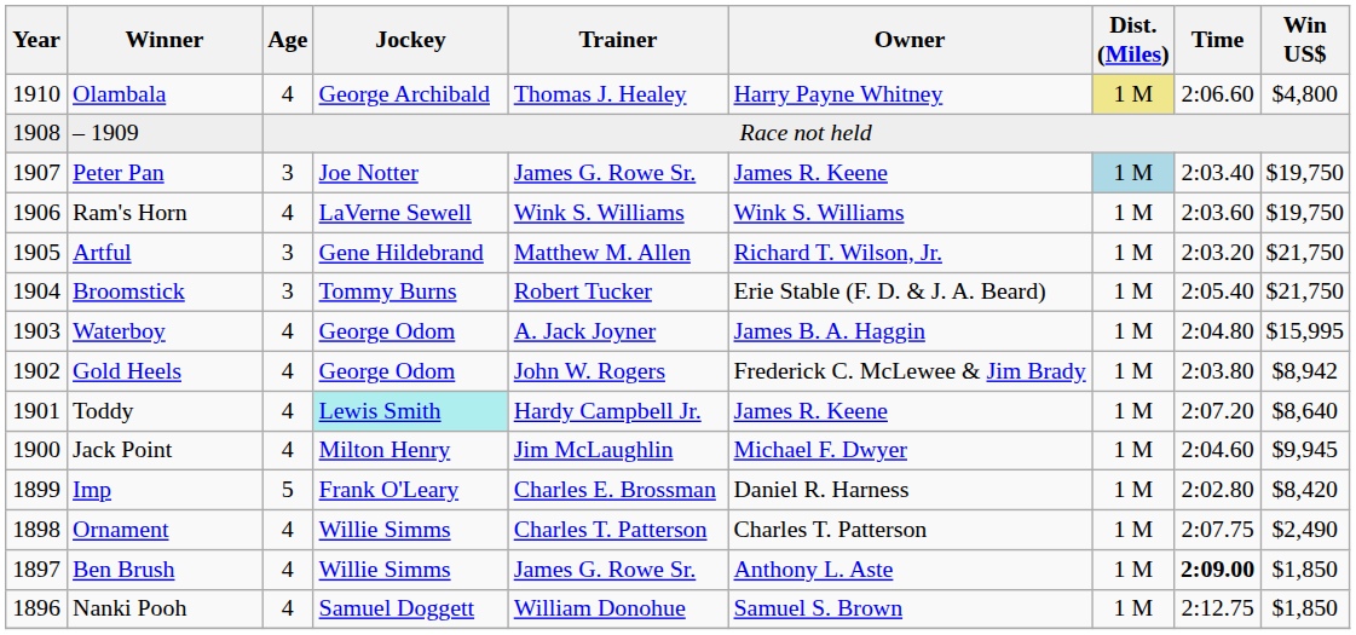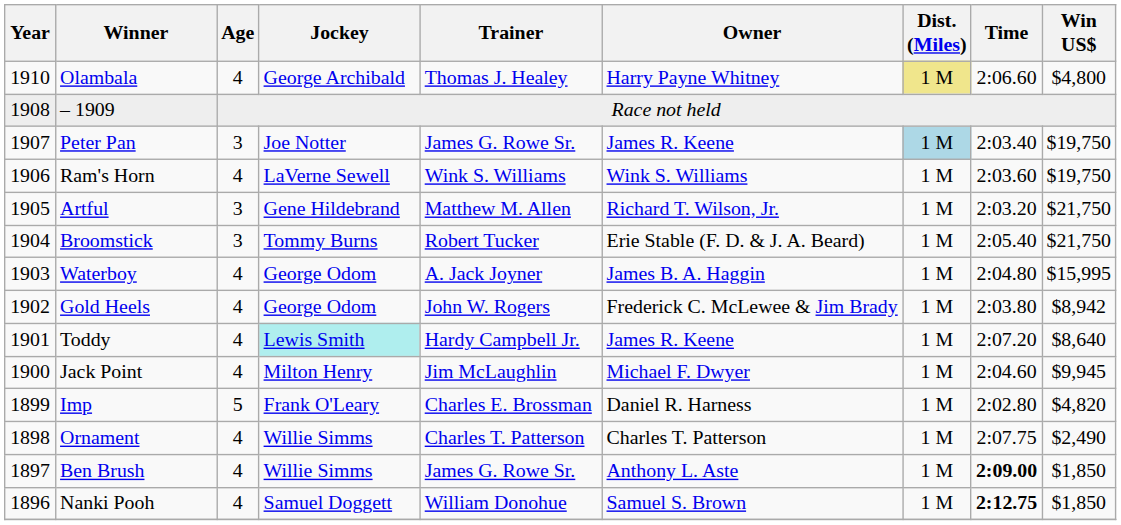Imp | Win US$: $8,420 -> $4,820
Nanki Pooh | Time: normal -> bold
